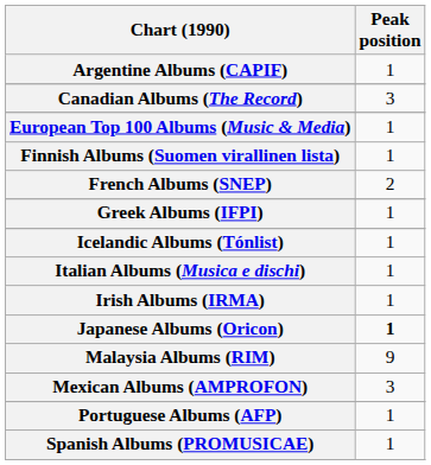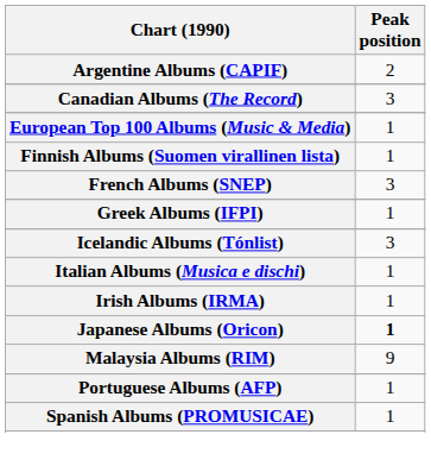Argentine Albums (CAPIF) | Peak position: 1 -> 2
French Albums (SNEP) | Peak position: 2 -> 3
Icelandic Albums (Tónlist) | Peak position: 1 -> 3
- row: Mexican Albums (AMPROFON) | 3
